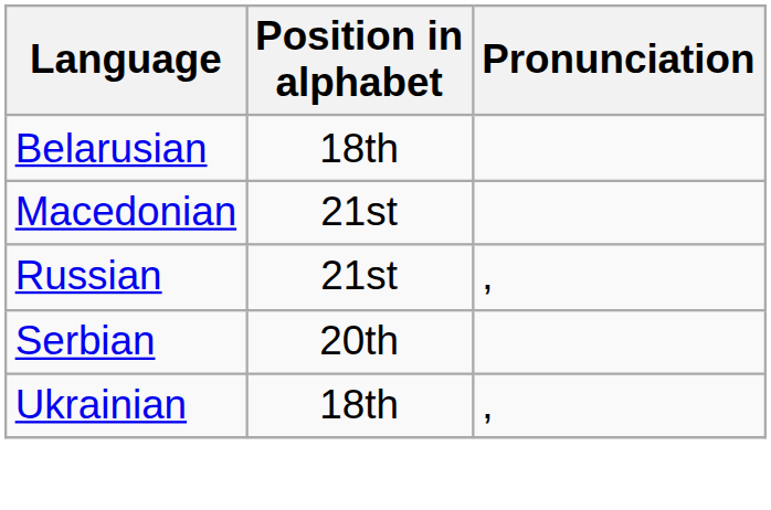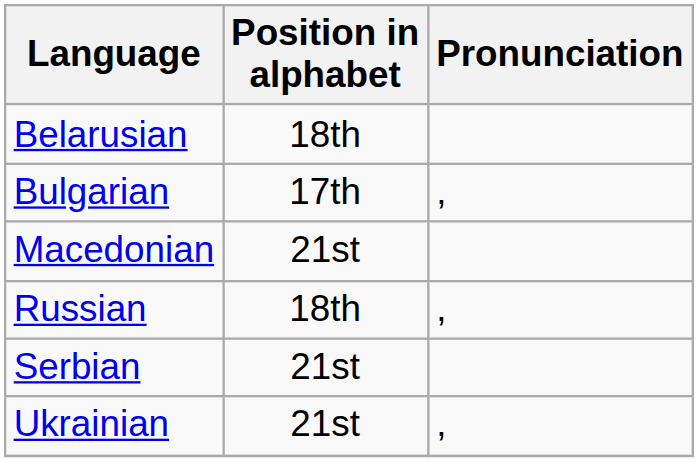+ row: Bulgarian | 17th | ,
Russian | Position in alphabet: 21st -> 18th
Serbian | Position in alphabet: 20th -> 21st
Ukrainian | Position in alphabet: 18th -> 21st
